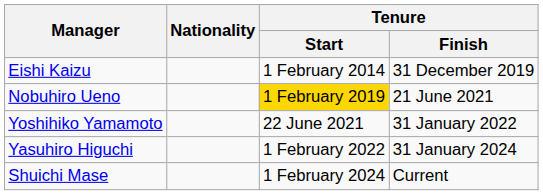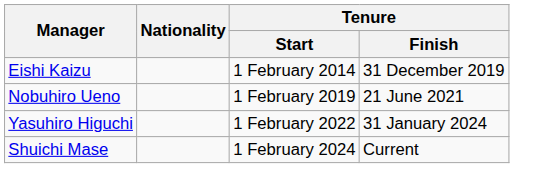Nobuhiro Ueno | Tenure / Start: gold background -> no background
- row: Yoshihiko Yamamoto | 22 June 2021 | 31 January 2022
